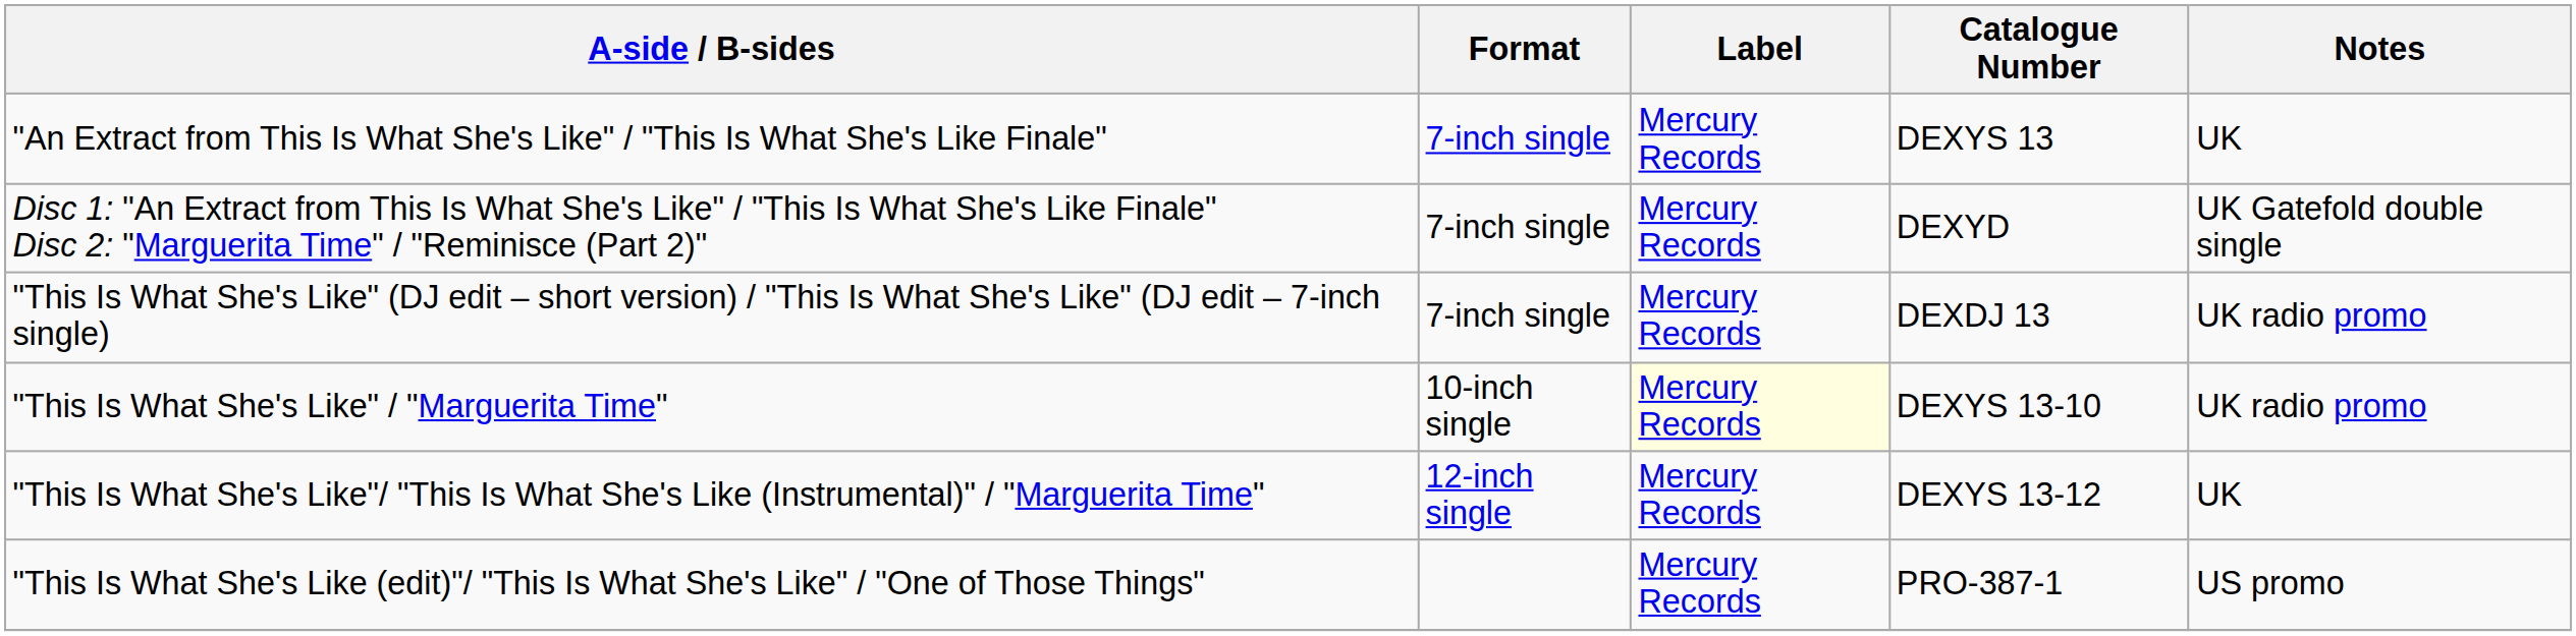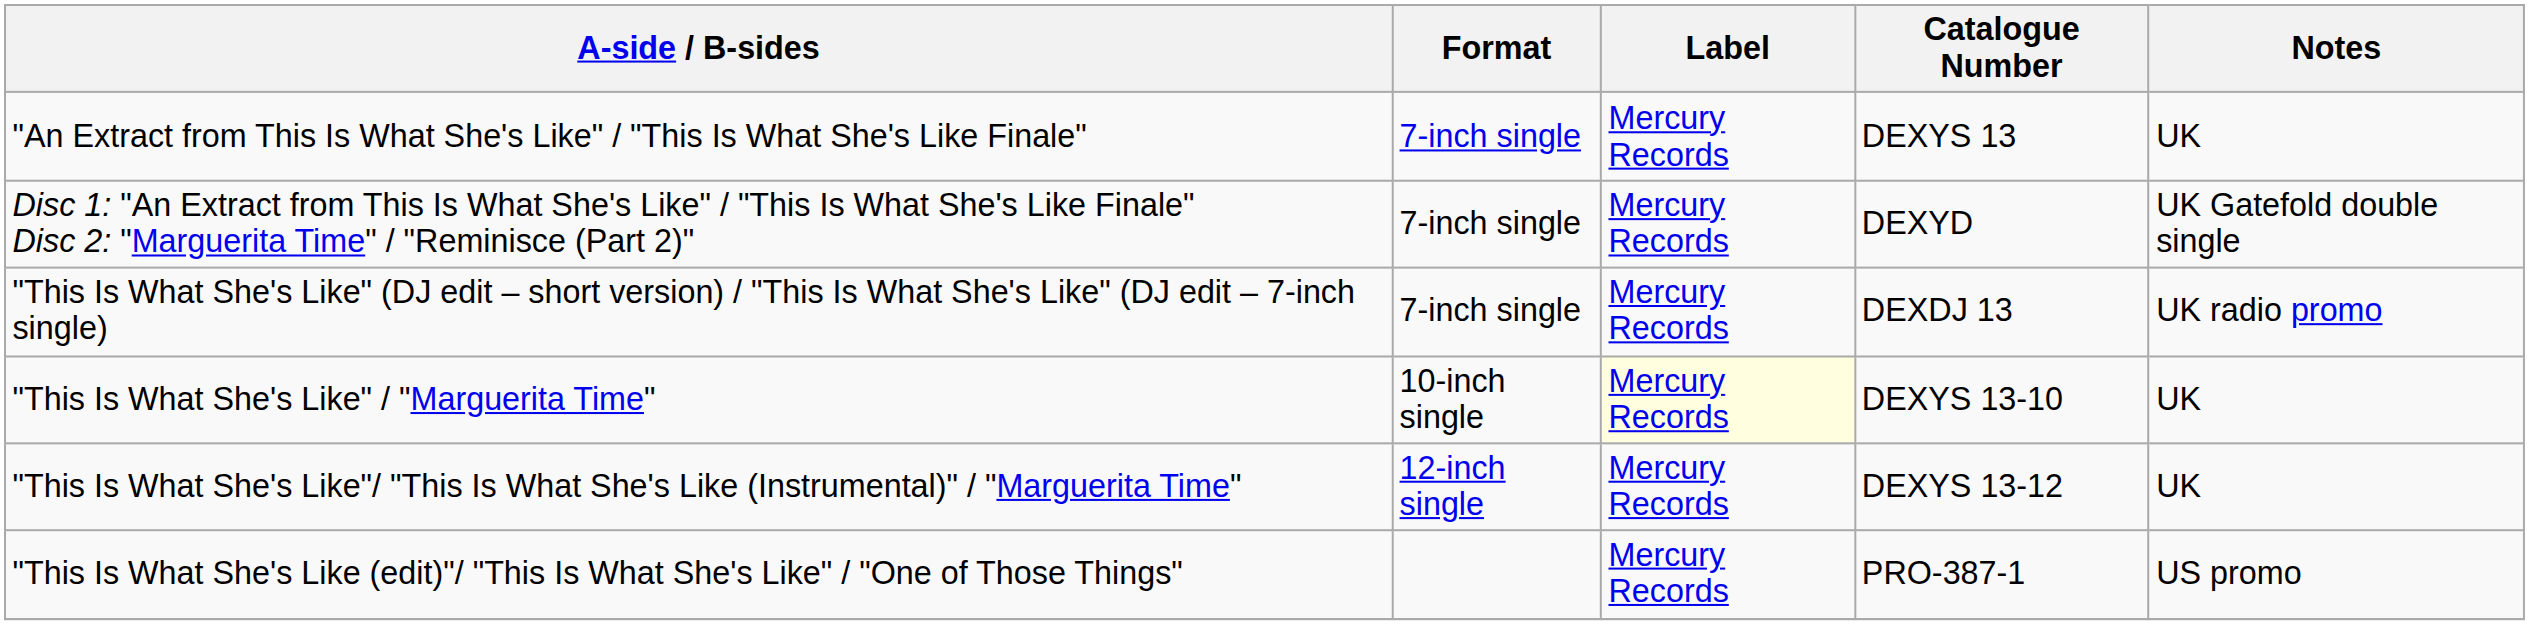"This Is What She's Like" / "Marguerita Time" | Notes: UK radio promo -> UK
